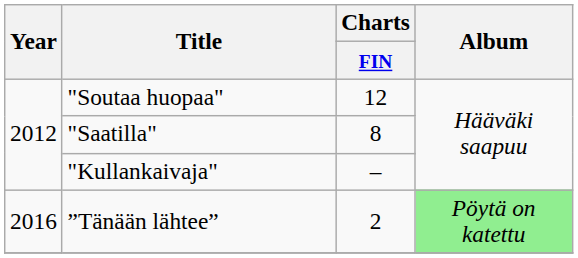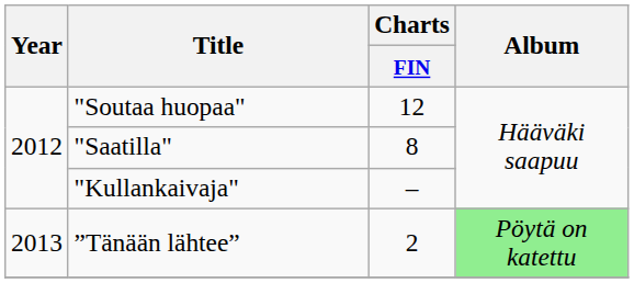”Tänään lähtee” | Year: 2016 -> 2013
